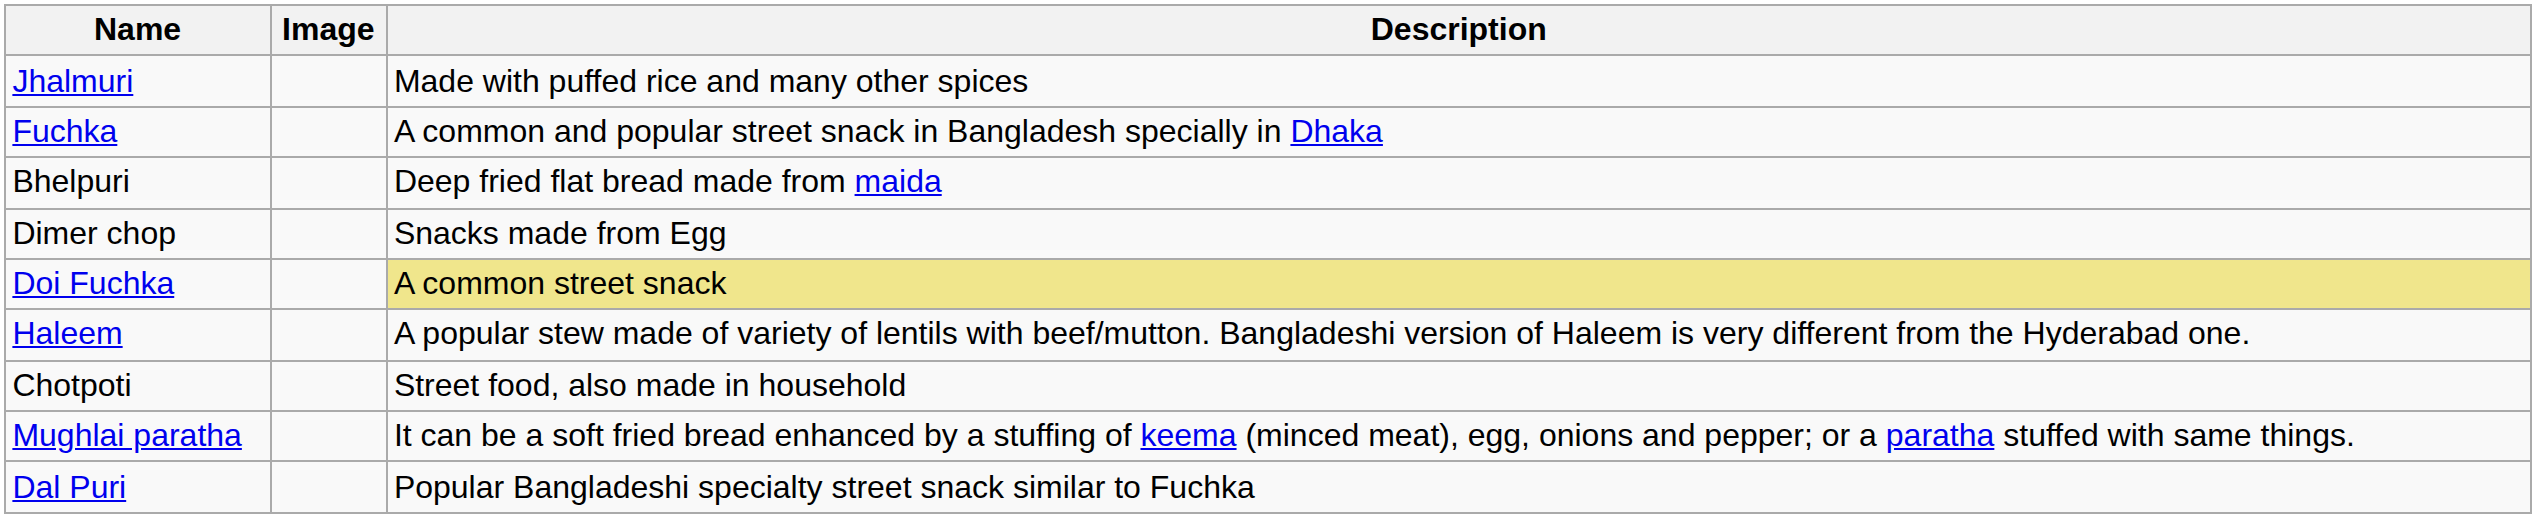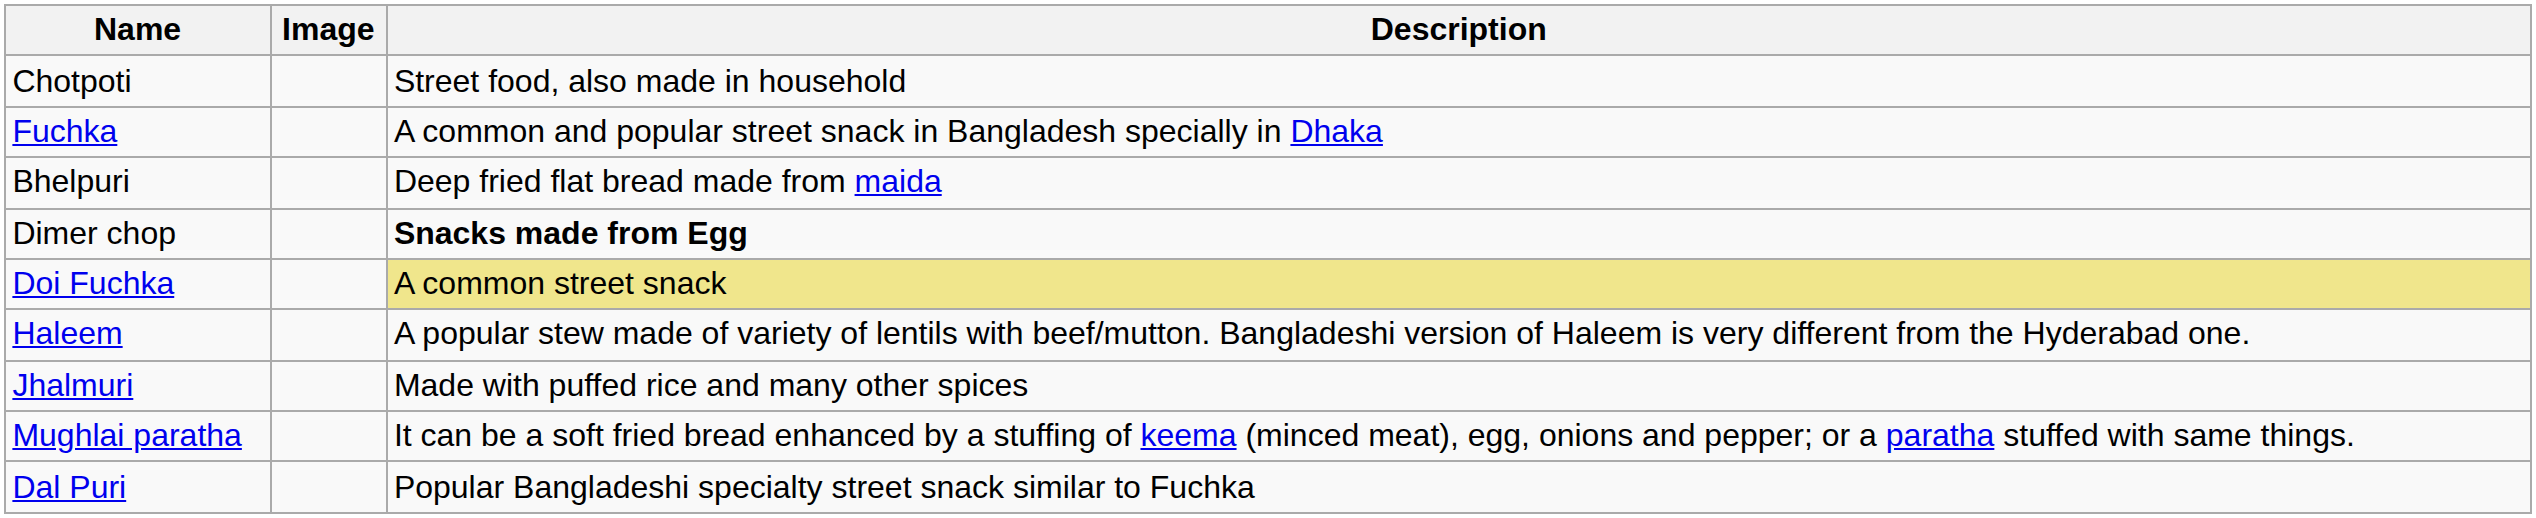rows swapped: Chotpoti <-> Jhalmuri
Dimer chop | Description: normal -> bold
